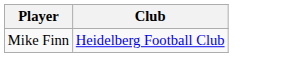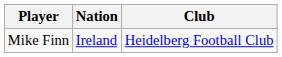+ column: Nation | Ireland
